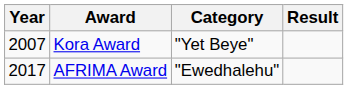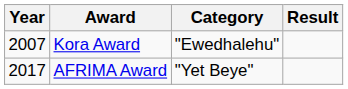Kora Award | Category: "Yet Beye" -> "Ewedhalehu"
AFRIMA Award | Category: "Ewedhalehu" -> "Yet Beye"
